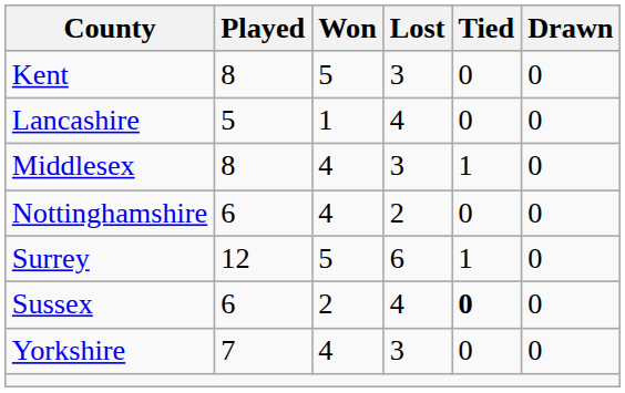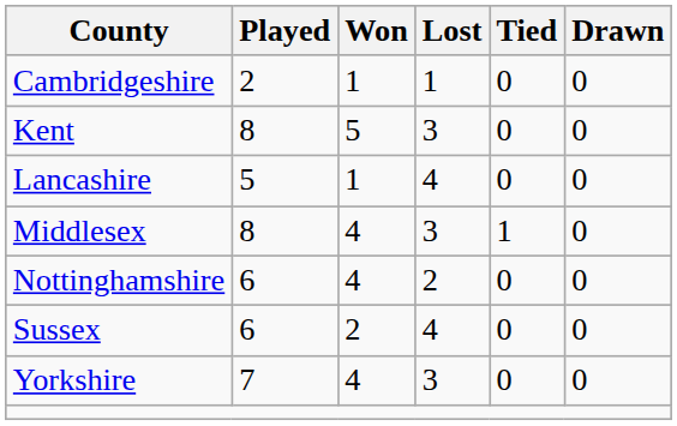+ row: Cambridgeshire | 2 | 1 | 1 | 0 | 0
- row: Surrey | 12 | 5 | 6 | 1 | 0
Sussex | Tied: bold -> normal
